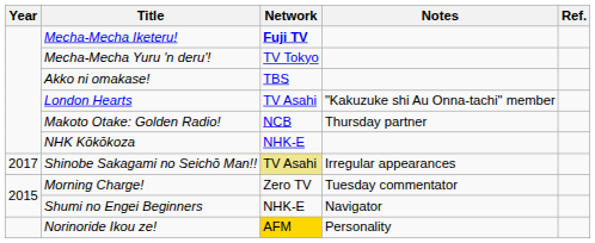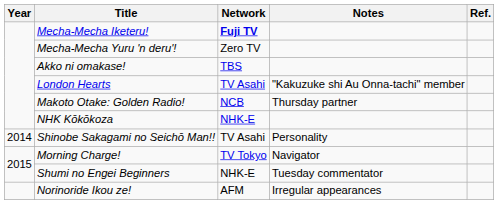Mecha-Mecha Yuru 'n deru'! | Network: TV Tokyo -> Zero TV
Shinobe Sakagami no Seichō Man!! | Year: 2017 -> 2014
Shinobe Sakagami no Seichō Man!! | Network: khaki background -> no background
Shinobe Sakagami no Seichō Man!! | Notes: Irregular appearances -> Personality
Morning Charge! | Network: Zero TV -> TV Tokyo
Morning Charge! | Notes: Tuesday commentator -> Navigator
Shumi no Engei Beginners | Notes: Navigator -> Tuesday commentator
Norinoride Ikou ze! | Network: gold background -> no background
Norinoride Ikou ze! | Notes: Personality -> Irregular appearances
